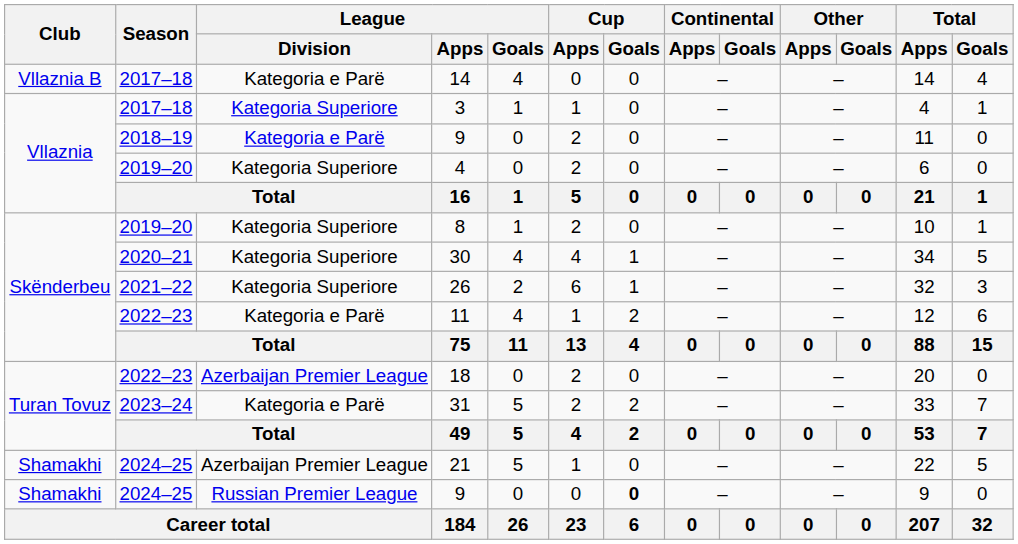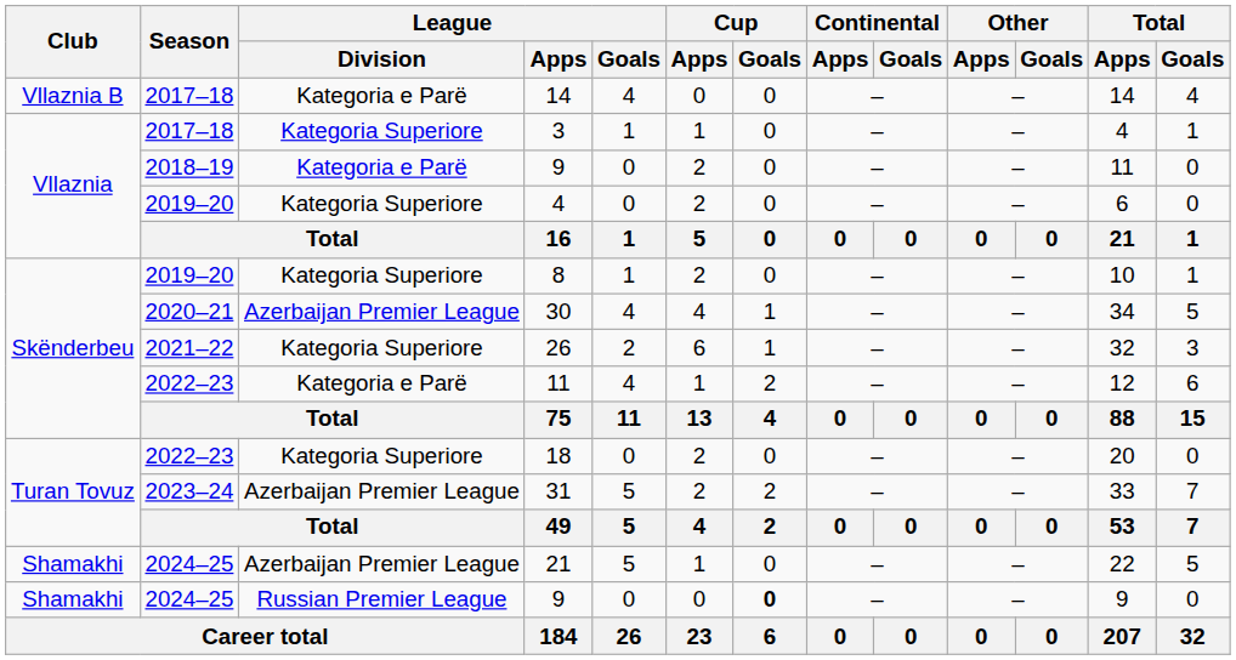30 | League / Division: Kategoria Superiore -> Azerbaijan Premier League
18 | League / Division: Azerbaijan Premier League -> Kategoria Superiore
31 | League / Division: Kategoria e Parë -> Azerbaijan Premier League
